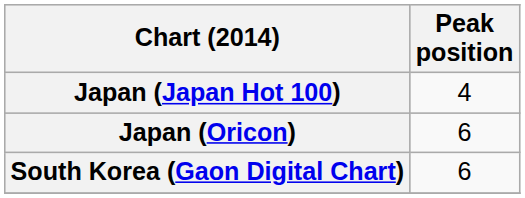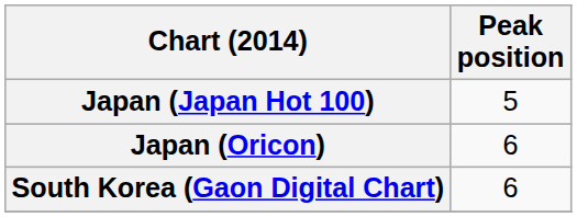Japan (Japan Hot 100) | Peak position: 4 -> 5
